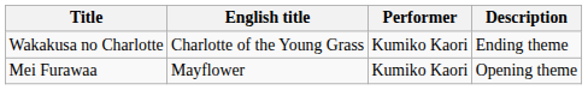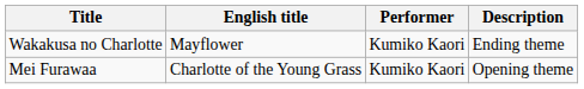Wakakusa no Charlotte | English title: Charlotte of the Young Grass -> Mayflower
Mei Furawaa | English title: Mayflower -> Charlotte of the Young Grass
